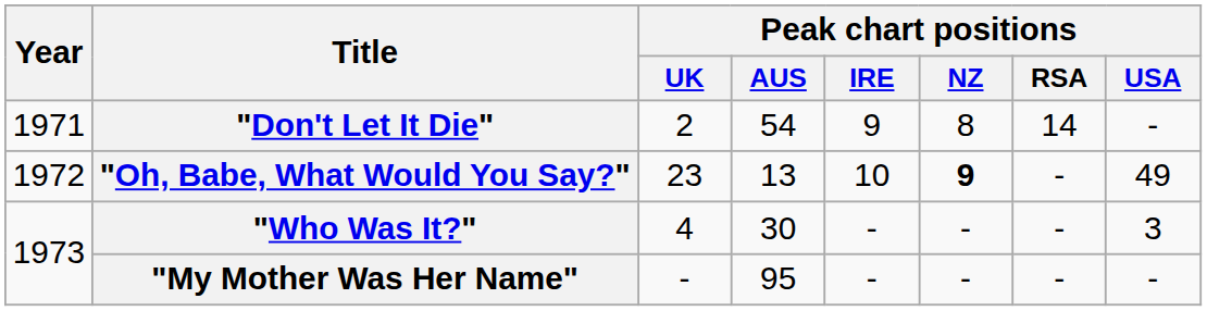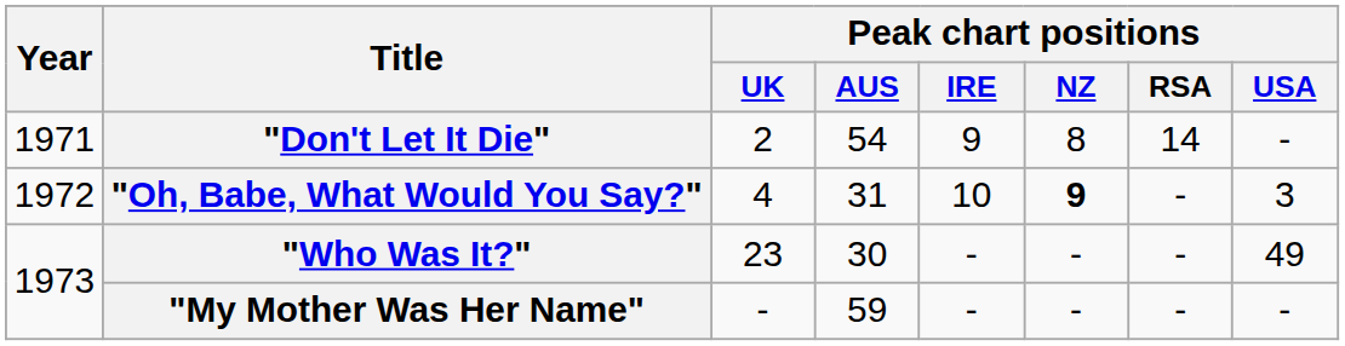"Oh, Babe, What Would You Say?" | Peak chart positions / UK: 23 -> 4
"Oh, Babe, What Would You Say?" | Peak chart positions / AUS: 13 -> 31
"Oh, Babe, What Would You Say?" | Peak chart positions / USA: 49 -> 3
"Who Was It?" | Peak chart positions / UK: 4 -> 23
"Who Was It?" | Peak chart positions / USA: 3 -> 49
"My Mother Was Her Name" | Peak chart positions / AUS: 95 -> 59
